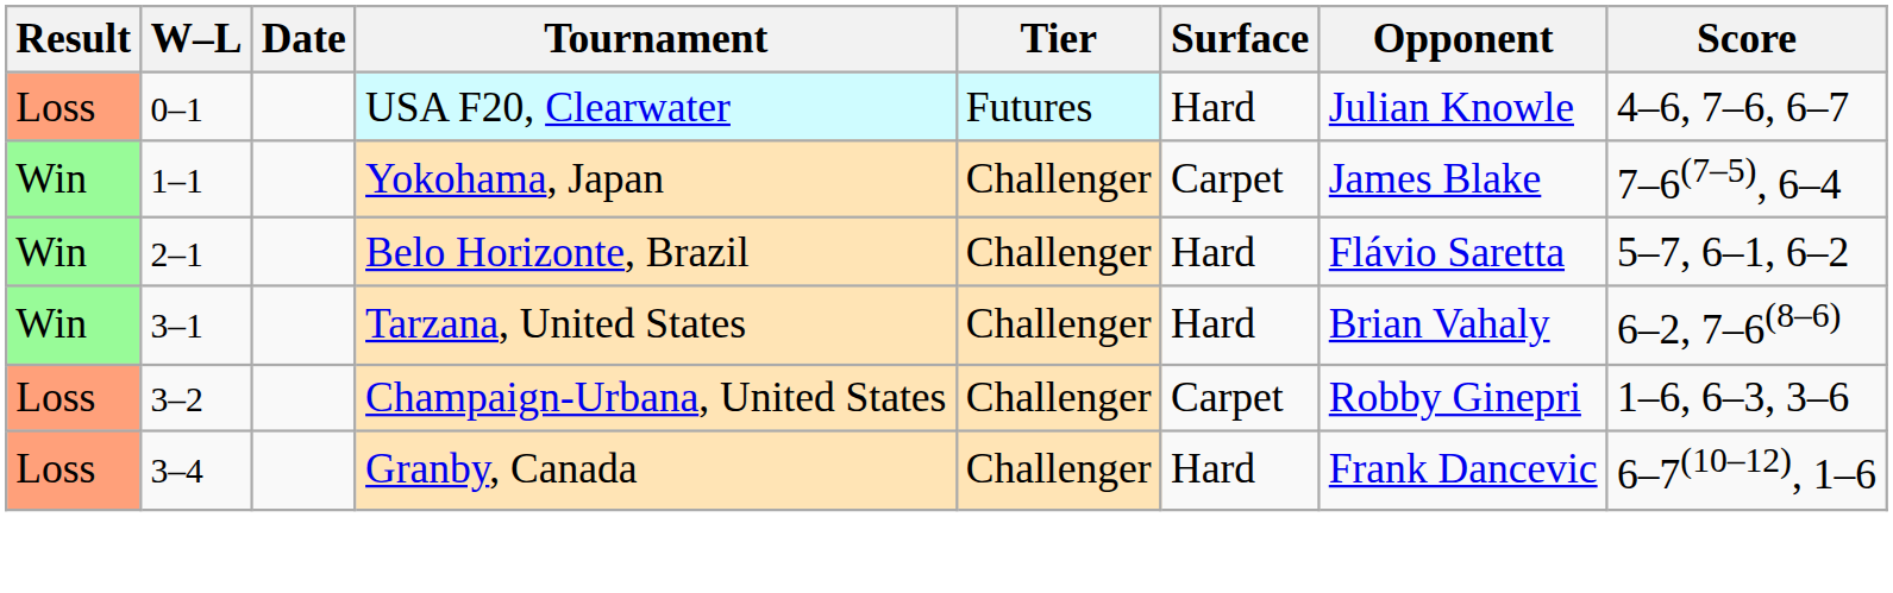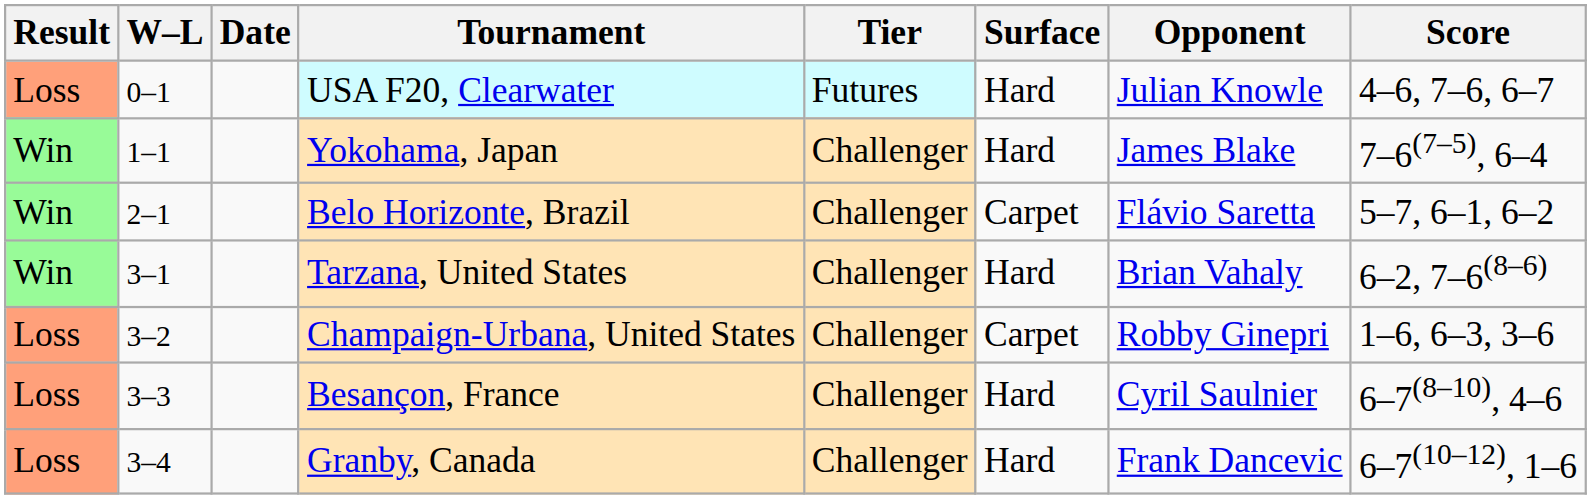Yokohama, Japan | Surface: Carpet -> Hard
Belo Horizonte, Brazil | Surface: Hard -> Carpet
+ row: Loss | 3–3 | Besançon, France | Challenger | Hard | Cyril Saulnier | 6–7(8–10), 4–6
